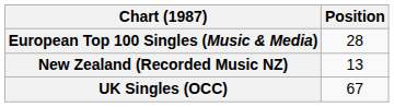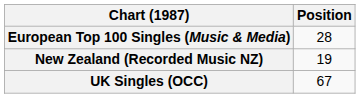New Zealand (Recorded Music NZ) | Position: 13 -> 19
